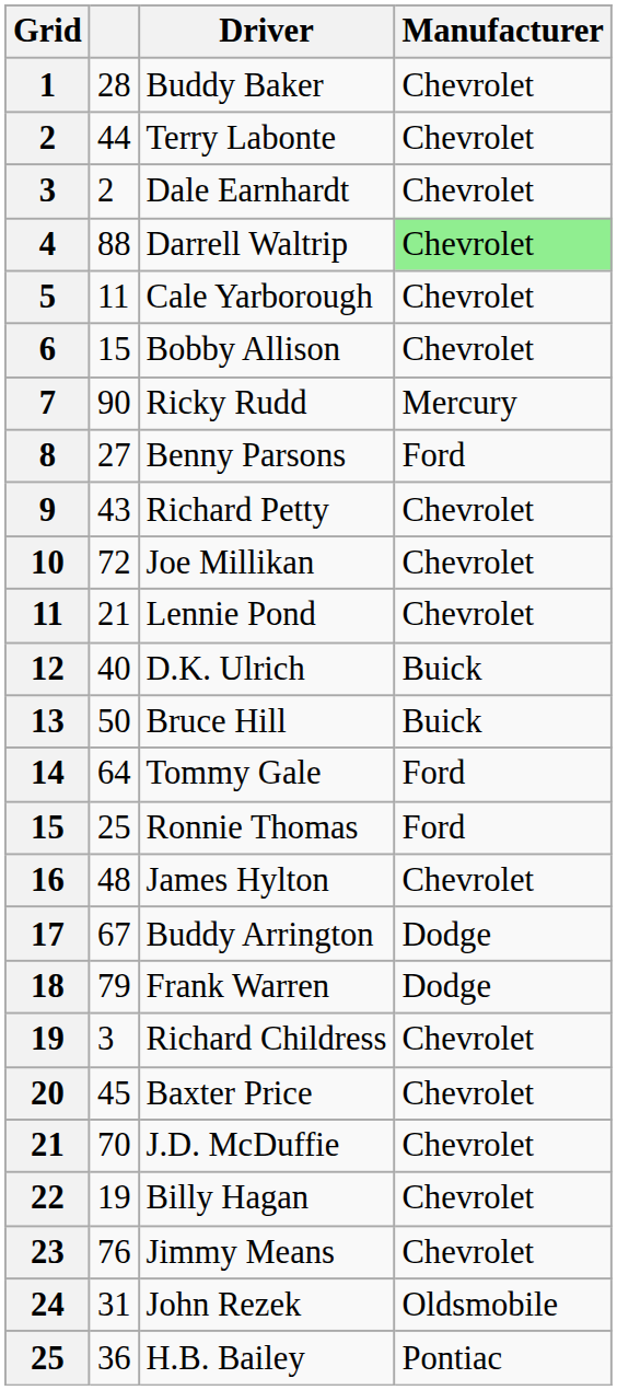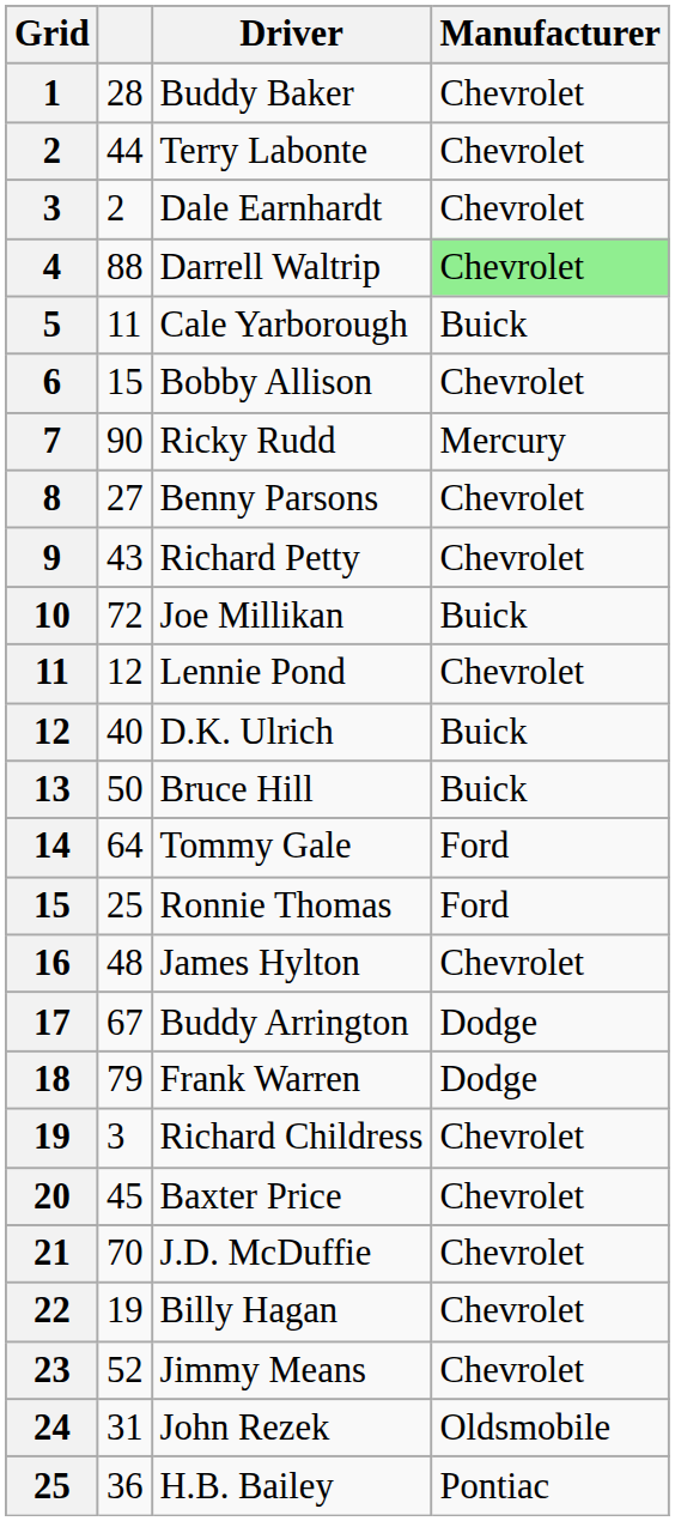Cale Yarborough | Manufacturer: Chevrolet -> Buick
Benny Parsons | Manufacturer: Ford -> Chevrolet
Joe Millikan | Manufacturer: Chevrolet -> Buick
Lennie Pond | column 2: 21 -> 12
Jimmy Means | column 2: 76 -> 52
